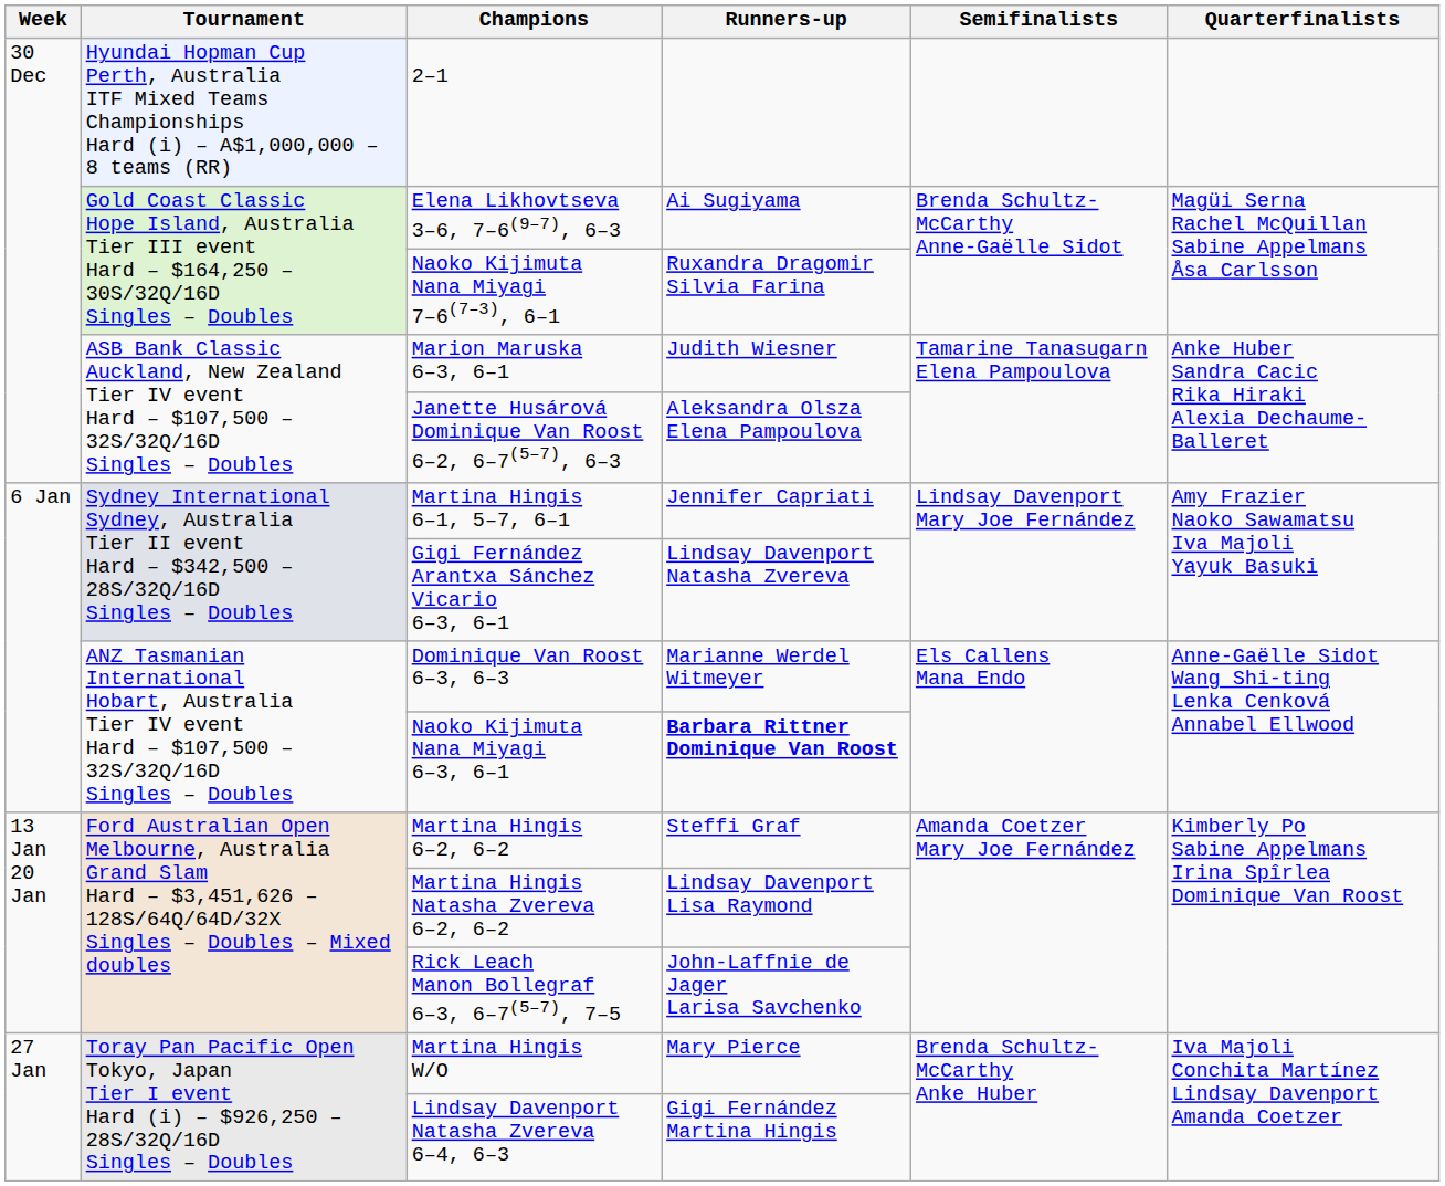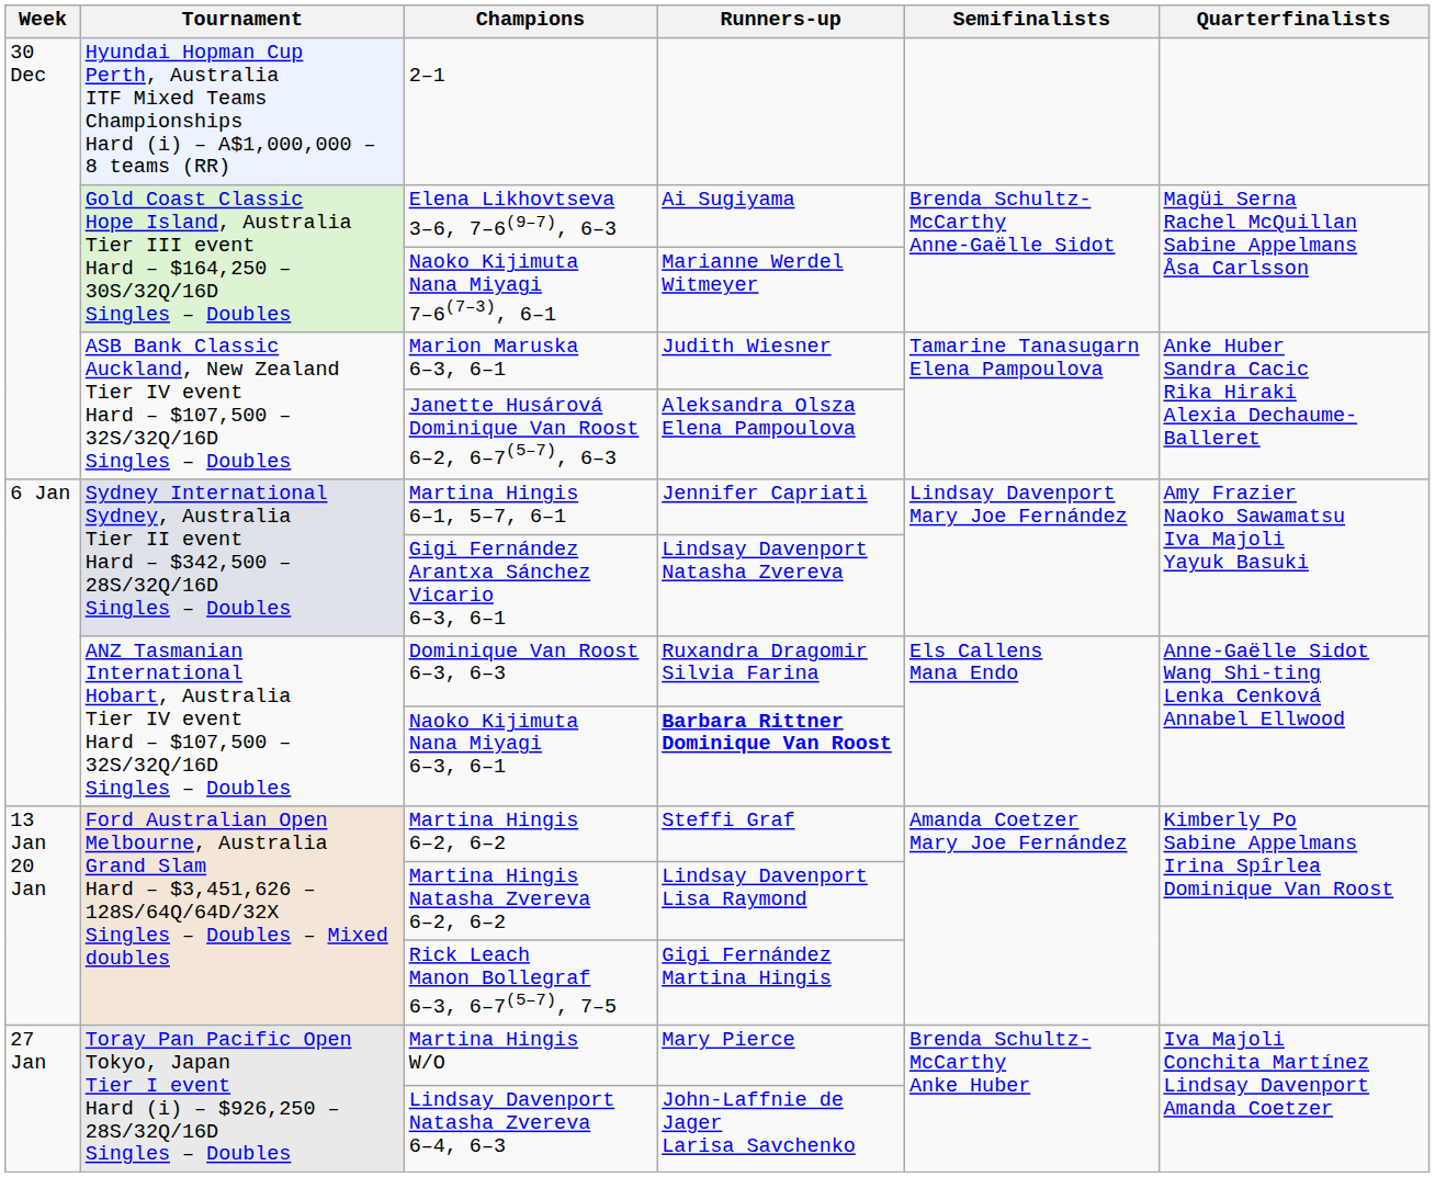Naoko Kijimuta Nana Miyagi 7–6(7–3), 6–1 | Runners-up: Ruxandra Dragomir Silvia Farina -> Marianne Werdel Witmeyer
Dominique Van Roost 6–3, 6–3 | Runners-up: Marianne Werdel Witmeyer -> Ruxandra Dragomir Silvia Farina
Rick Leach Manon Bollegraf 6–3, 6–7(5–7), 7–5 | Runners-up: John-Laffnie de Jager Larisa Savchenko -> Gigi Fernández Martina Hingis
Lindsay Davenport Natasha Zvereva 6–4, 6–3 | Runners-up: Gigi Fernández Martina Hingis -> John-Laffnie de Jager Larisa Savchenko
